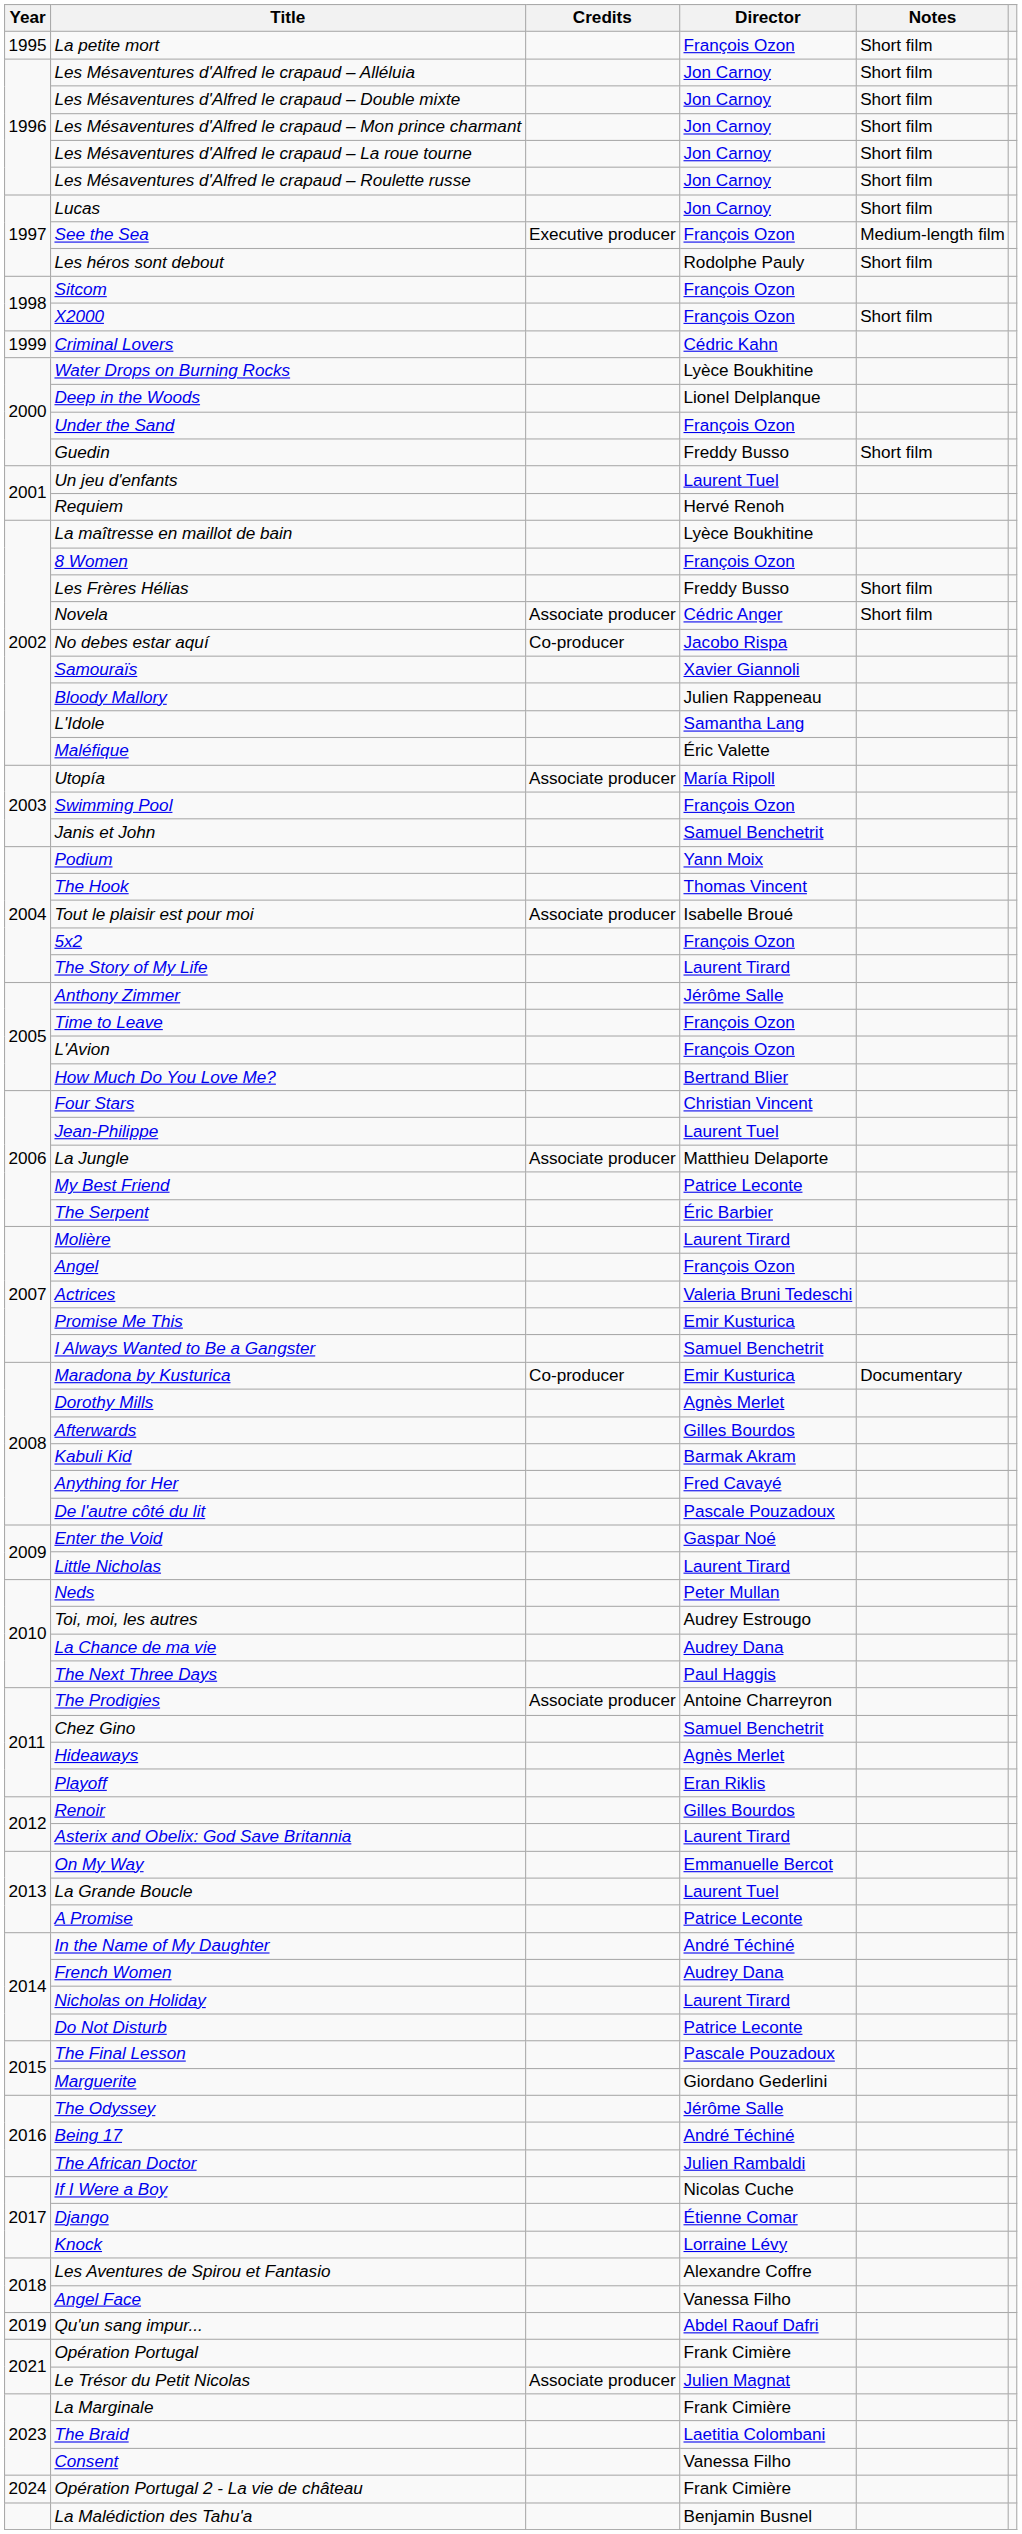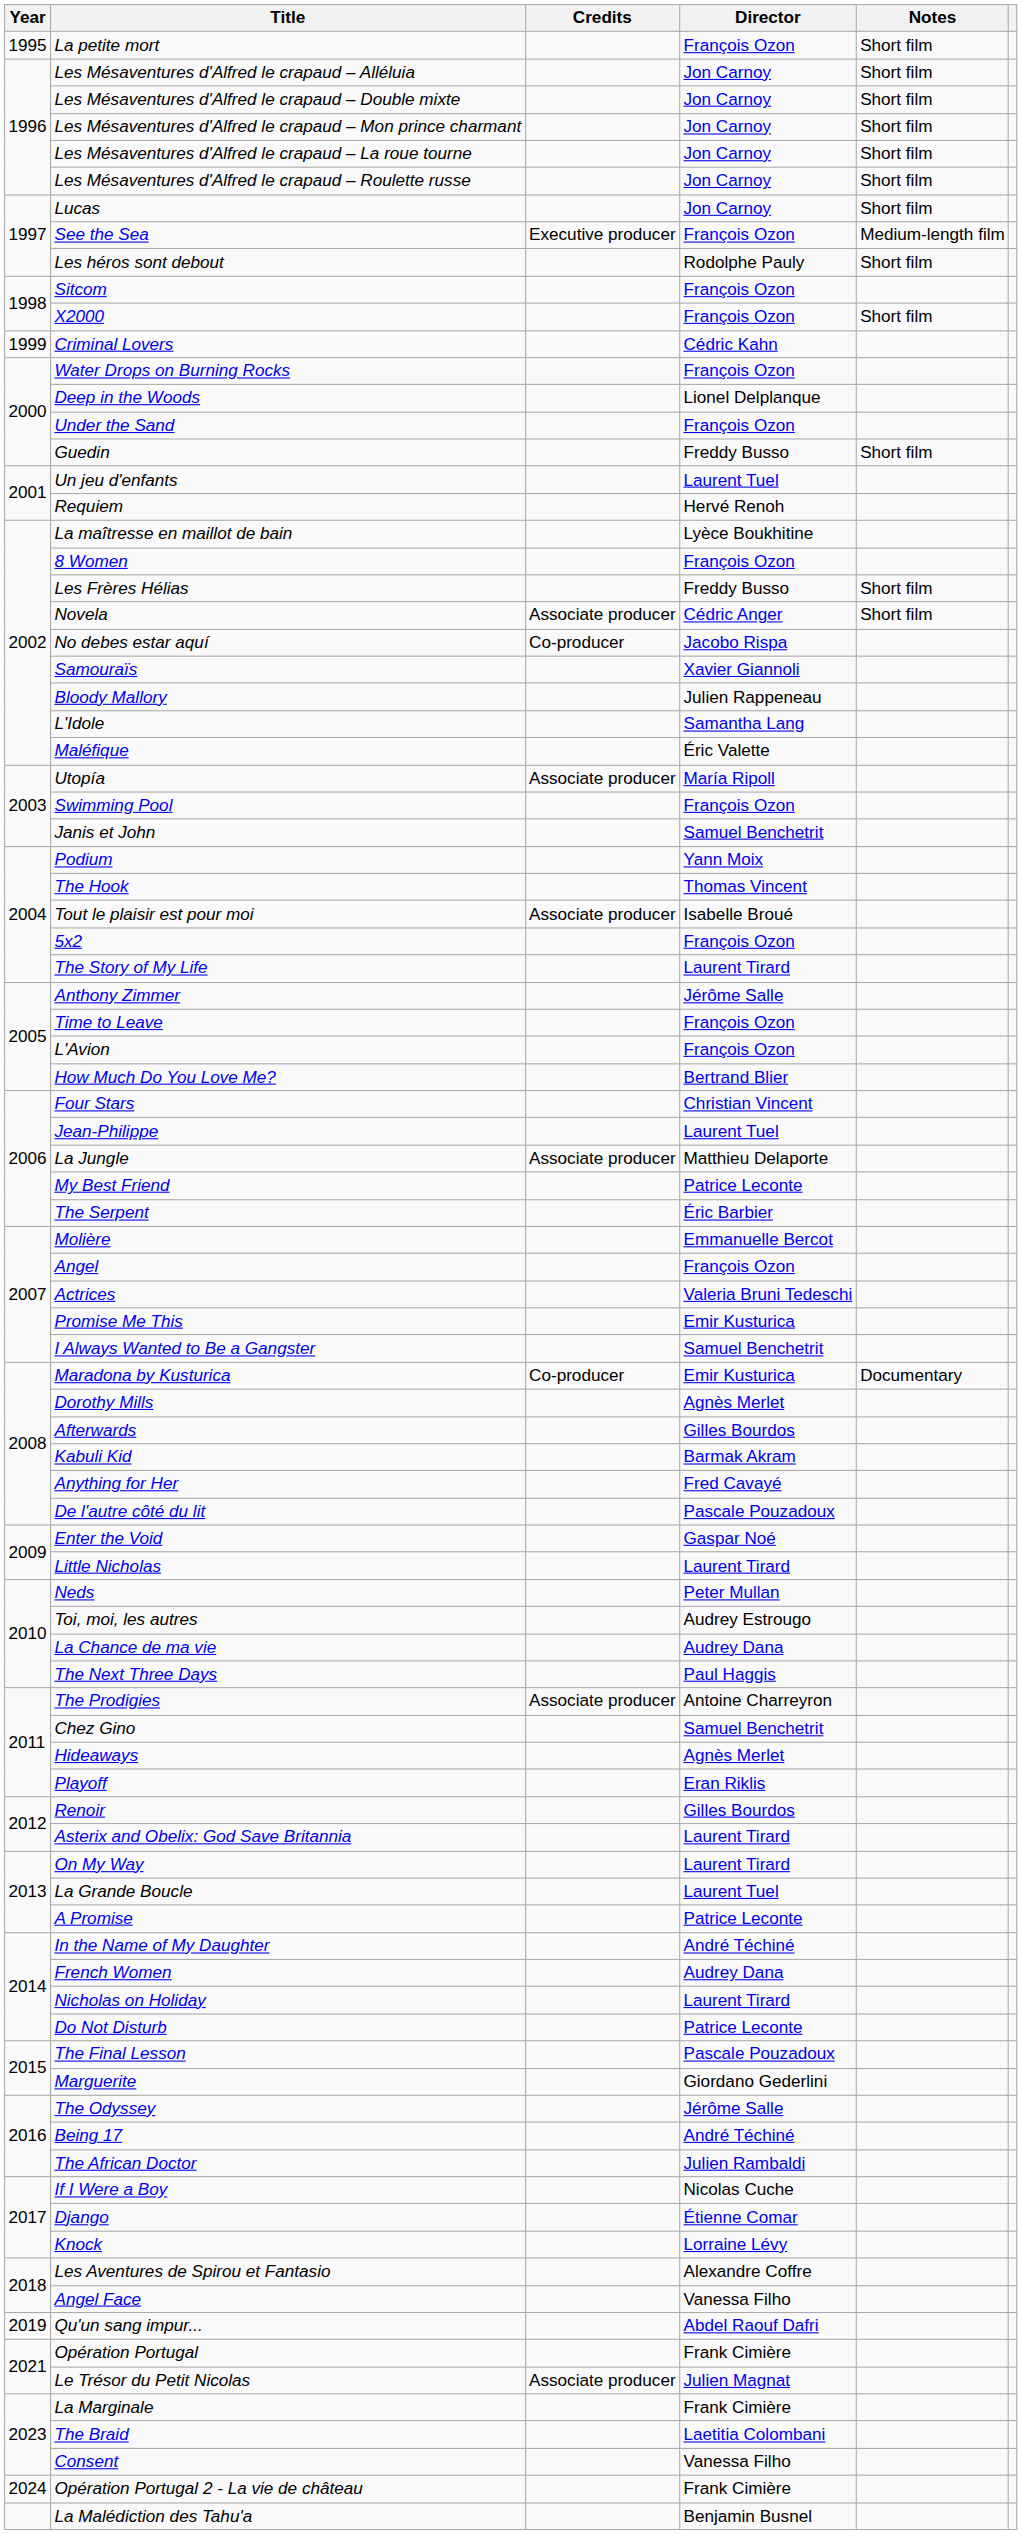Water Drops on Burning Rocks | Director: Lyèce Boukhitine -> François Ozon
Molière | Director: Laurent Tirard -> Emmanuelle Bercot
On My Way | Director: Emmanuelle Bercot -> Laurent Tirard
